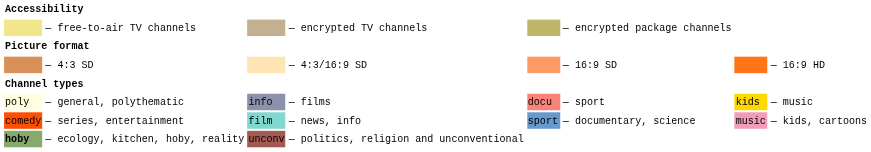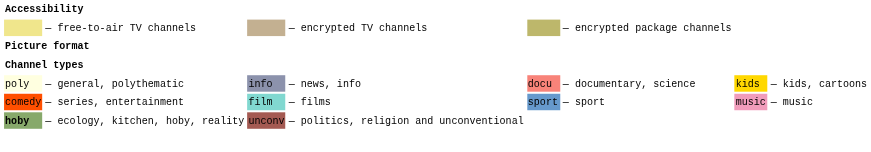- row: — 4:3 SD | — 4:3/16:9 SD | — 16:9 SD | — 16:9 HD
— general, polythematic | column 4: — films -> — news, info
— general, polythematic | column 6: — sport -> — documentary, science
— general, polythematic | column 8: — music -> — kids, cartoons
— series, entertainment | column 4: — news, info -> — films
— series, entertainment | column 6: — documentary, science -> — sport
— series, entertainment | column 8: — kids, cartoons -> — music
